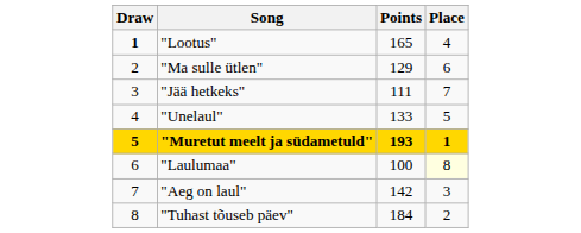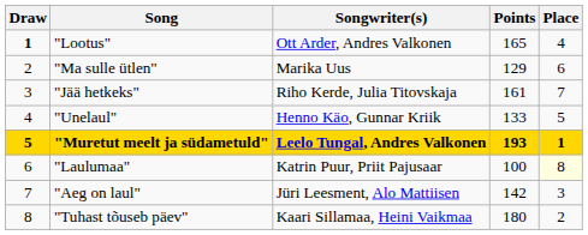+ column: Songwriter(s) | Ott Arder, Andres Valkonen | Marika Uus | Riho Kerde, Julia Titovskaja | Henno Käo, Gunnar Kriik | Leelo Tungal, Andres Valkonen | Katrin Puur, Priit Pajusaar | Jüri Leesment, Alo Mattiisen | Kaari Sillamaa, Heini Vaikmaa
"Jää hetkeks" | Points: 111 -> 161
"Tuhast tõuseb päev" | Points: 184 -> 180
